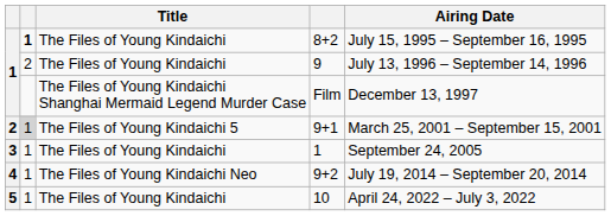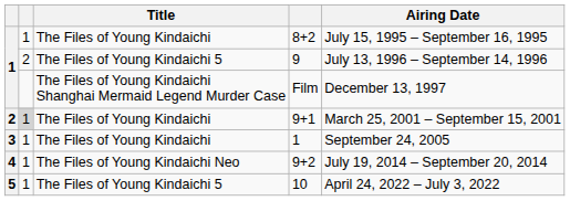8+2 | column 2: bold -> normal
9 | Title: The Files of Young Kindaichi -> The Files of Young Kindaichi 5
9+1 | Title: The Files of Young Kindaichi 5 -> The Files of Young Kindaichi
10 | Title: The Files of Young Kindaichi -> The Files of Young Kindaichi 5
